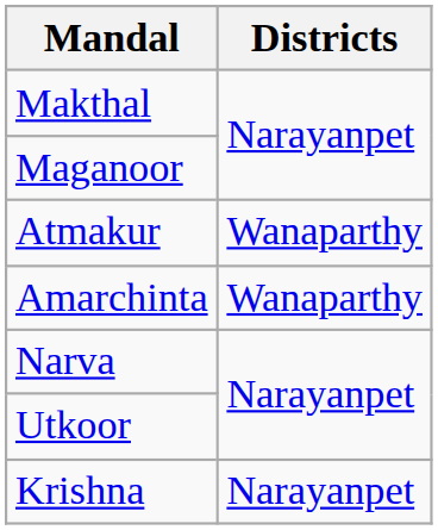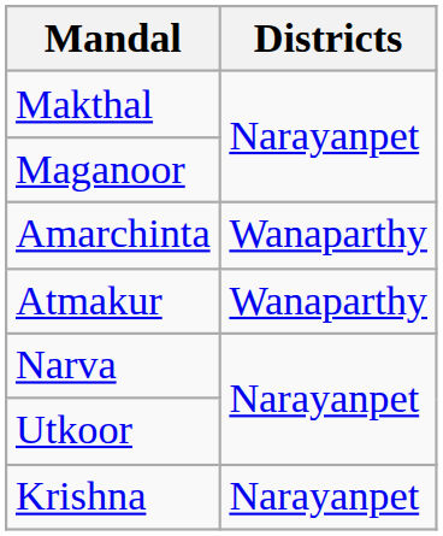rows swapped: Atmakur <-> Amarchinta
